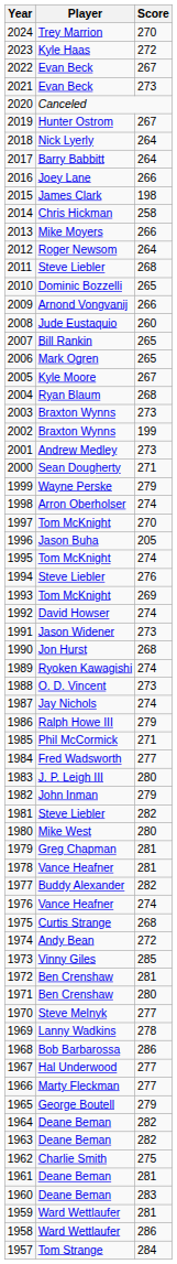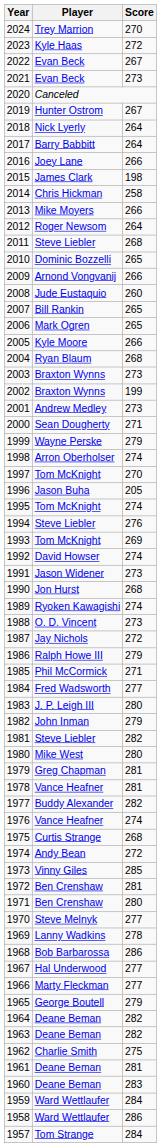2005 | Score: 267 -> 266
1987 | Score: 274 -> 272
1959 | Score: 281 -> 284
